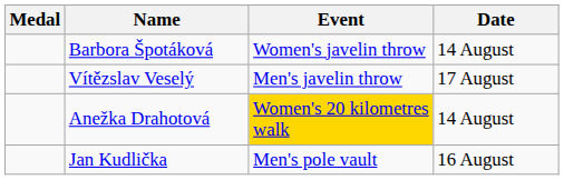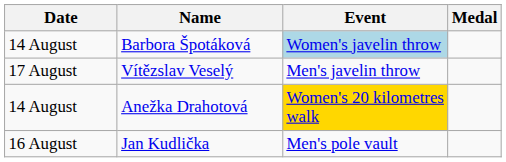columns swapped: Medal <-> Date
Barbora Špotáková | Event: no background -> lightblue background
